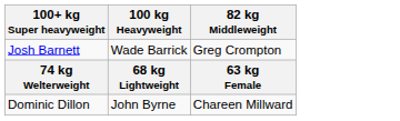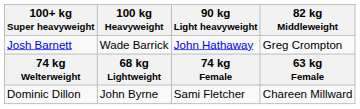+ column: 90 kg Light heavyweight | John Hathaway | 74 kg Female | Sami Fletcher
